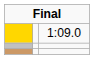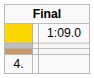+ row: 4.
